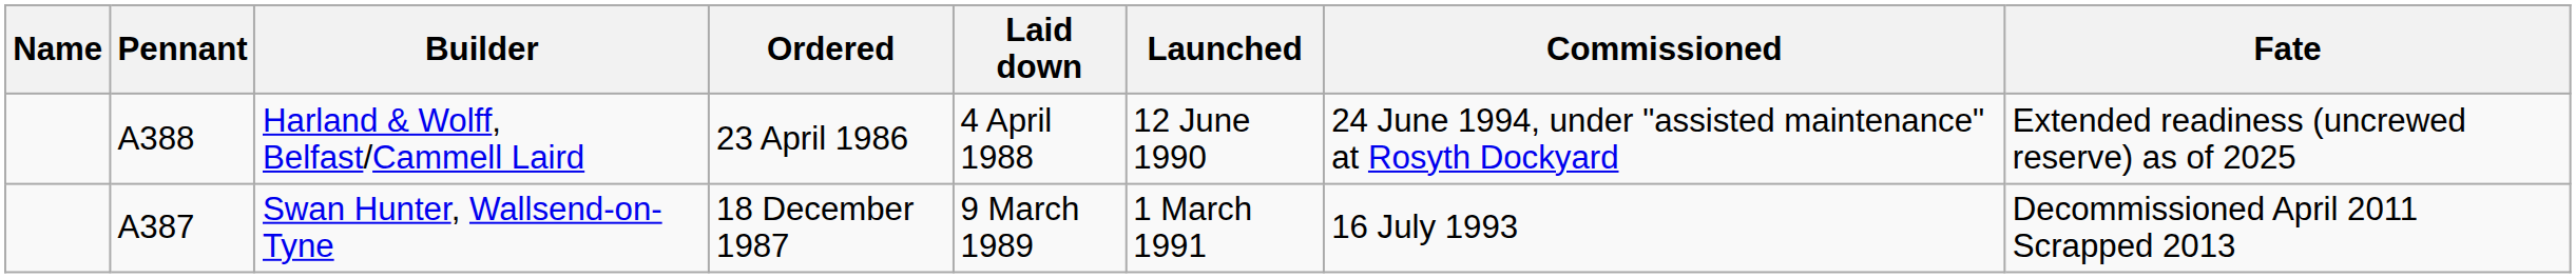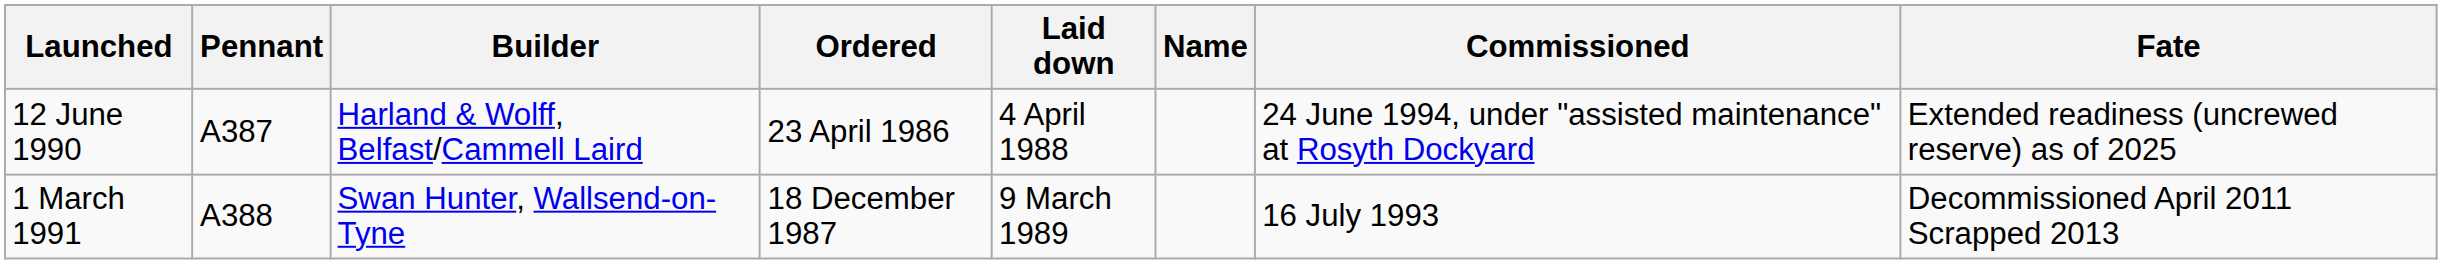columns swapped: Name <-> Launched
Harland & Wolff, Belfast/Cammell Laird | Pennant: A388 -> A387
Swan Hunter, Wallsend-on-Tyne | Pennant: A387 -> A388
